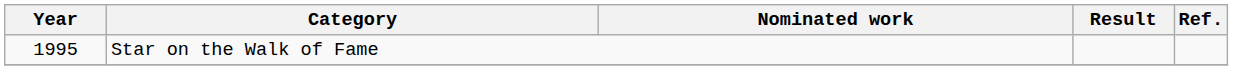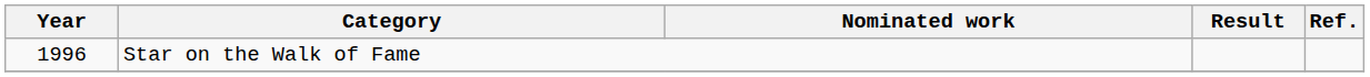Star on the Walk of Fame | Year: 1995 -> 1996
